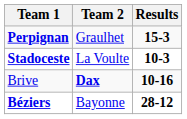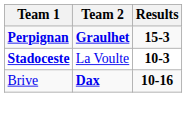Perpignan | Team 2: normal -> bold
- row: Béziers | Bayonne | 28-12
